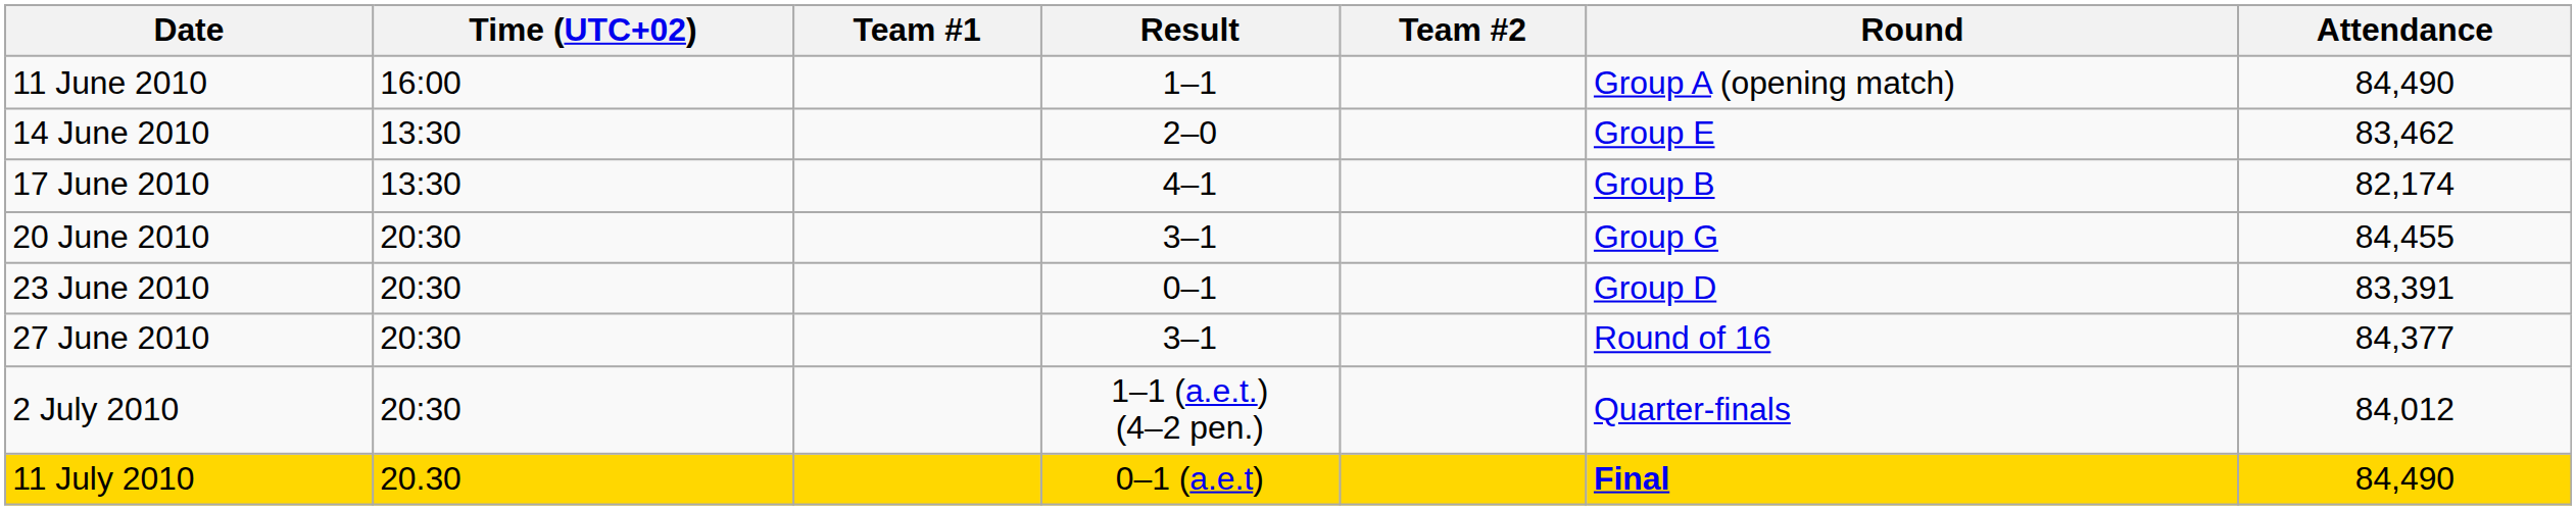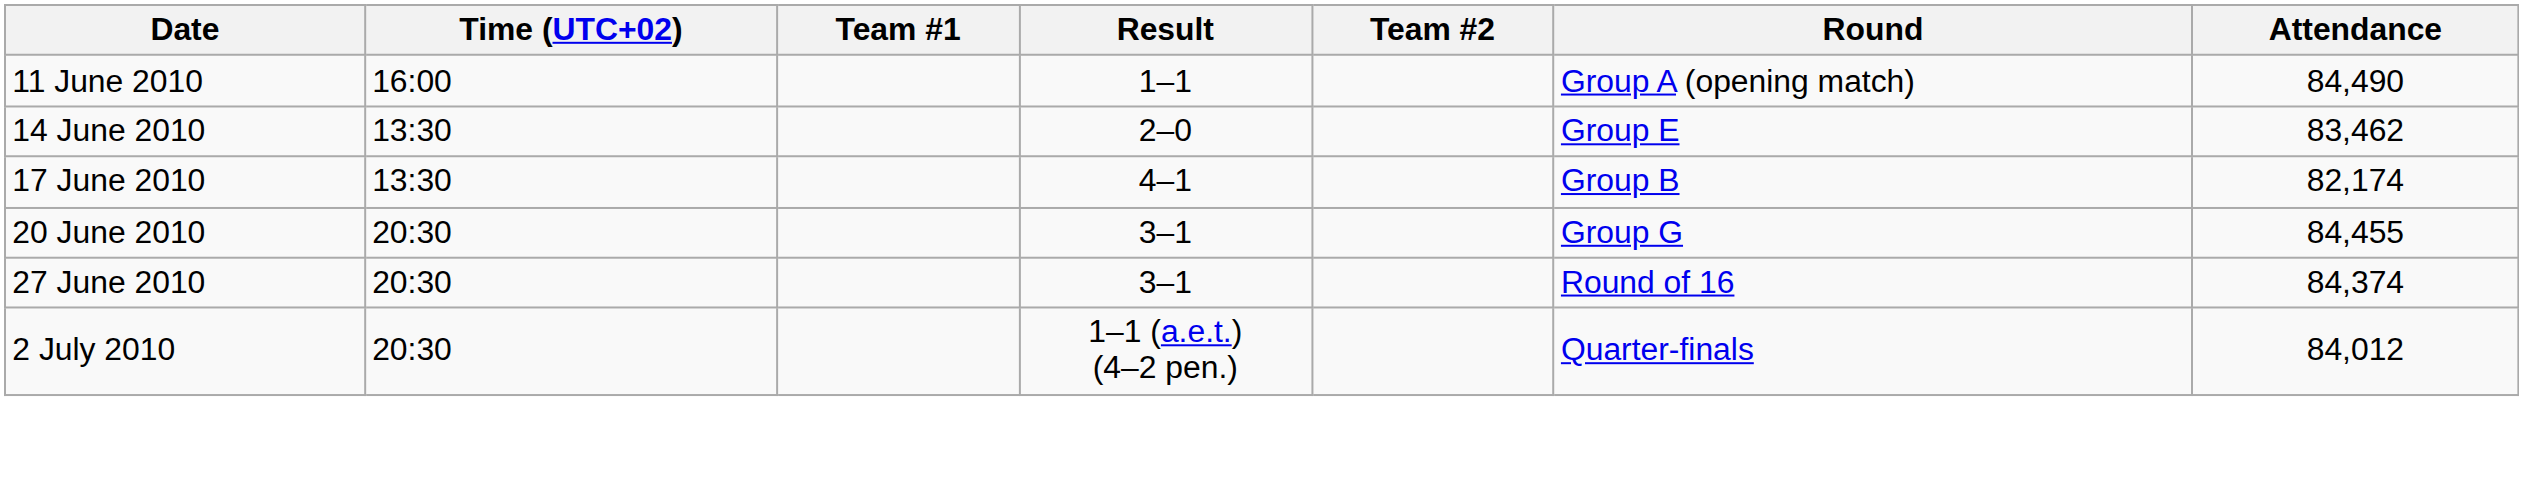- row: 23 June 2010 | 20:30 | 0–1 | Group D | 83,391
27 June 2010 | Attendance: 84,377 -> 84,374
- row: 11 July 2010 | 20.30 | 0–1 (a.e.t) | Final | 84,490
